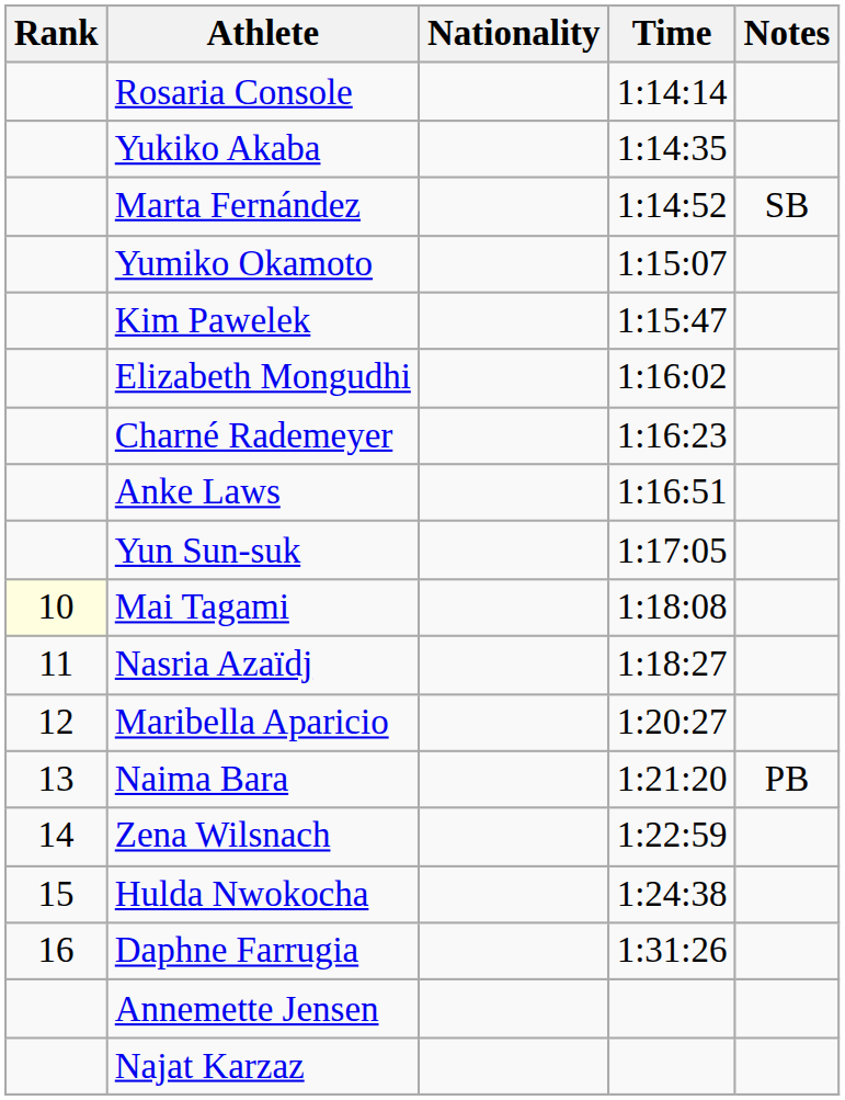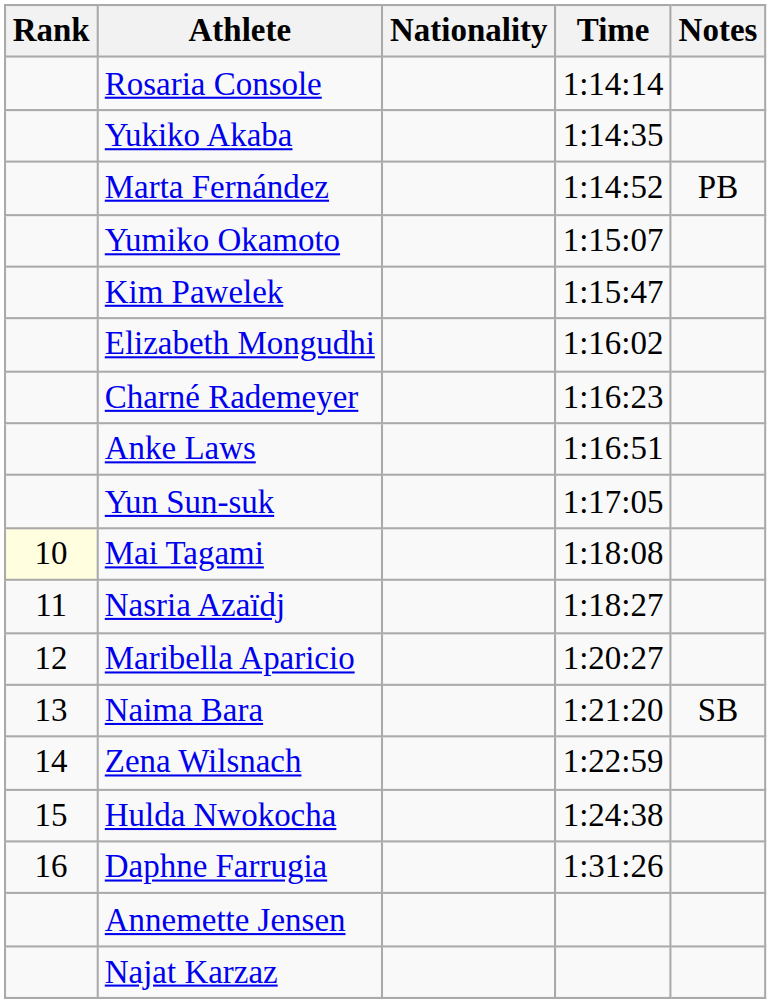Marta Fernández | Notes: SB -> PB
Naima Bara | Notes: PB -> SB
